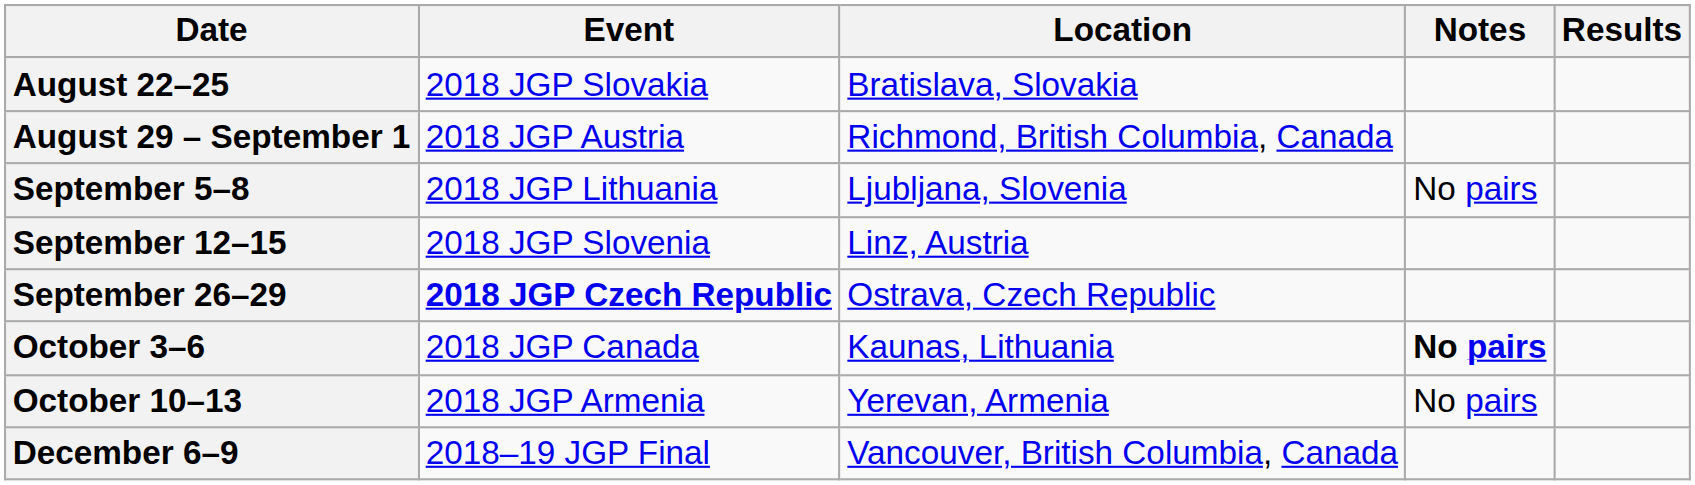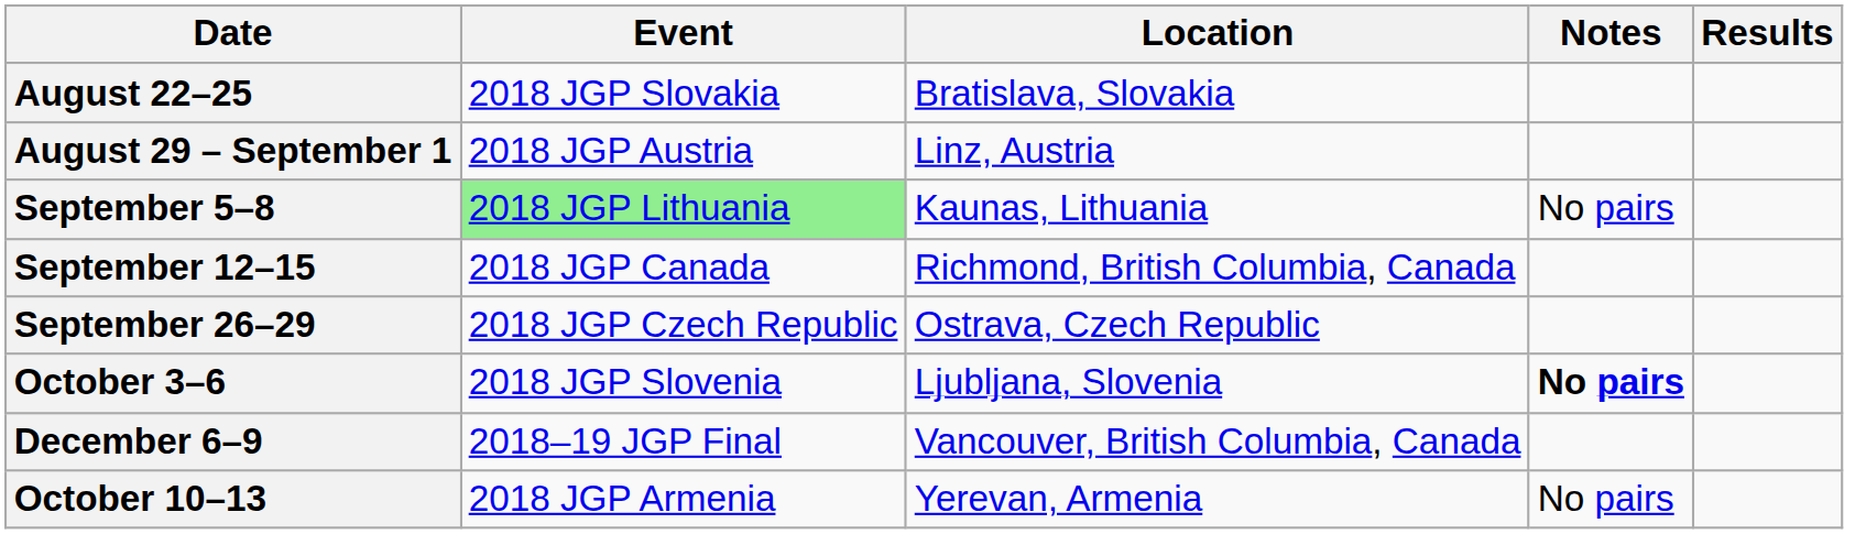August 29 – September 1 | Location: Richmond, British Columbia, Canada -> Linz, Austria
September 5–8 | Event: no background -> lightgreen background
September 5–8 | Location: Ljubljana, Slovenia -> Kaunas, Lithuania
September 12–15 | Event: 2018 JGP Slovenia -> 2018 JGP Canada
September 12–15 | Location: Linz, Austria -> Richmond, British Columbia, Canada
September 26–29 | Event: bold -> normal
October 3–6 | Event: 2018 JGP Canada -> 2018 JGP Slovenia
October 3–6 | Location: Kaunas, Lithuania -> Ljubljana, Slovenia
rows swapped: October 10–13 <-> December 6–9
